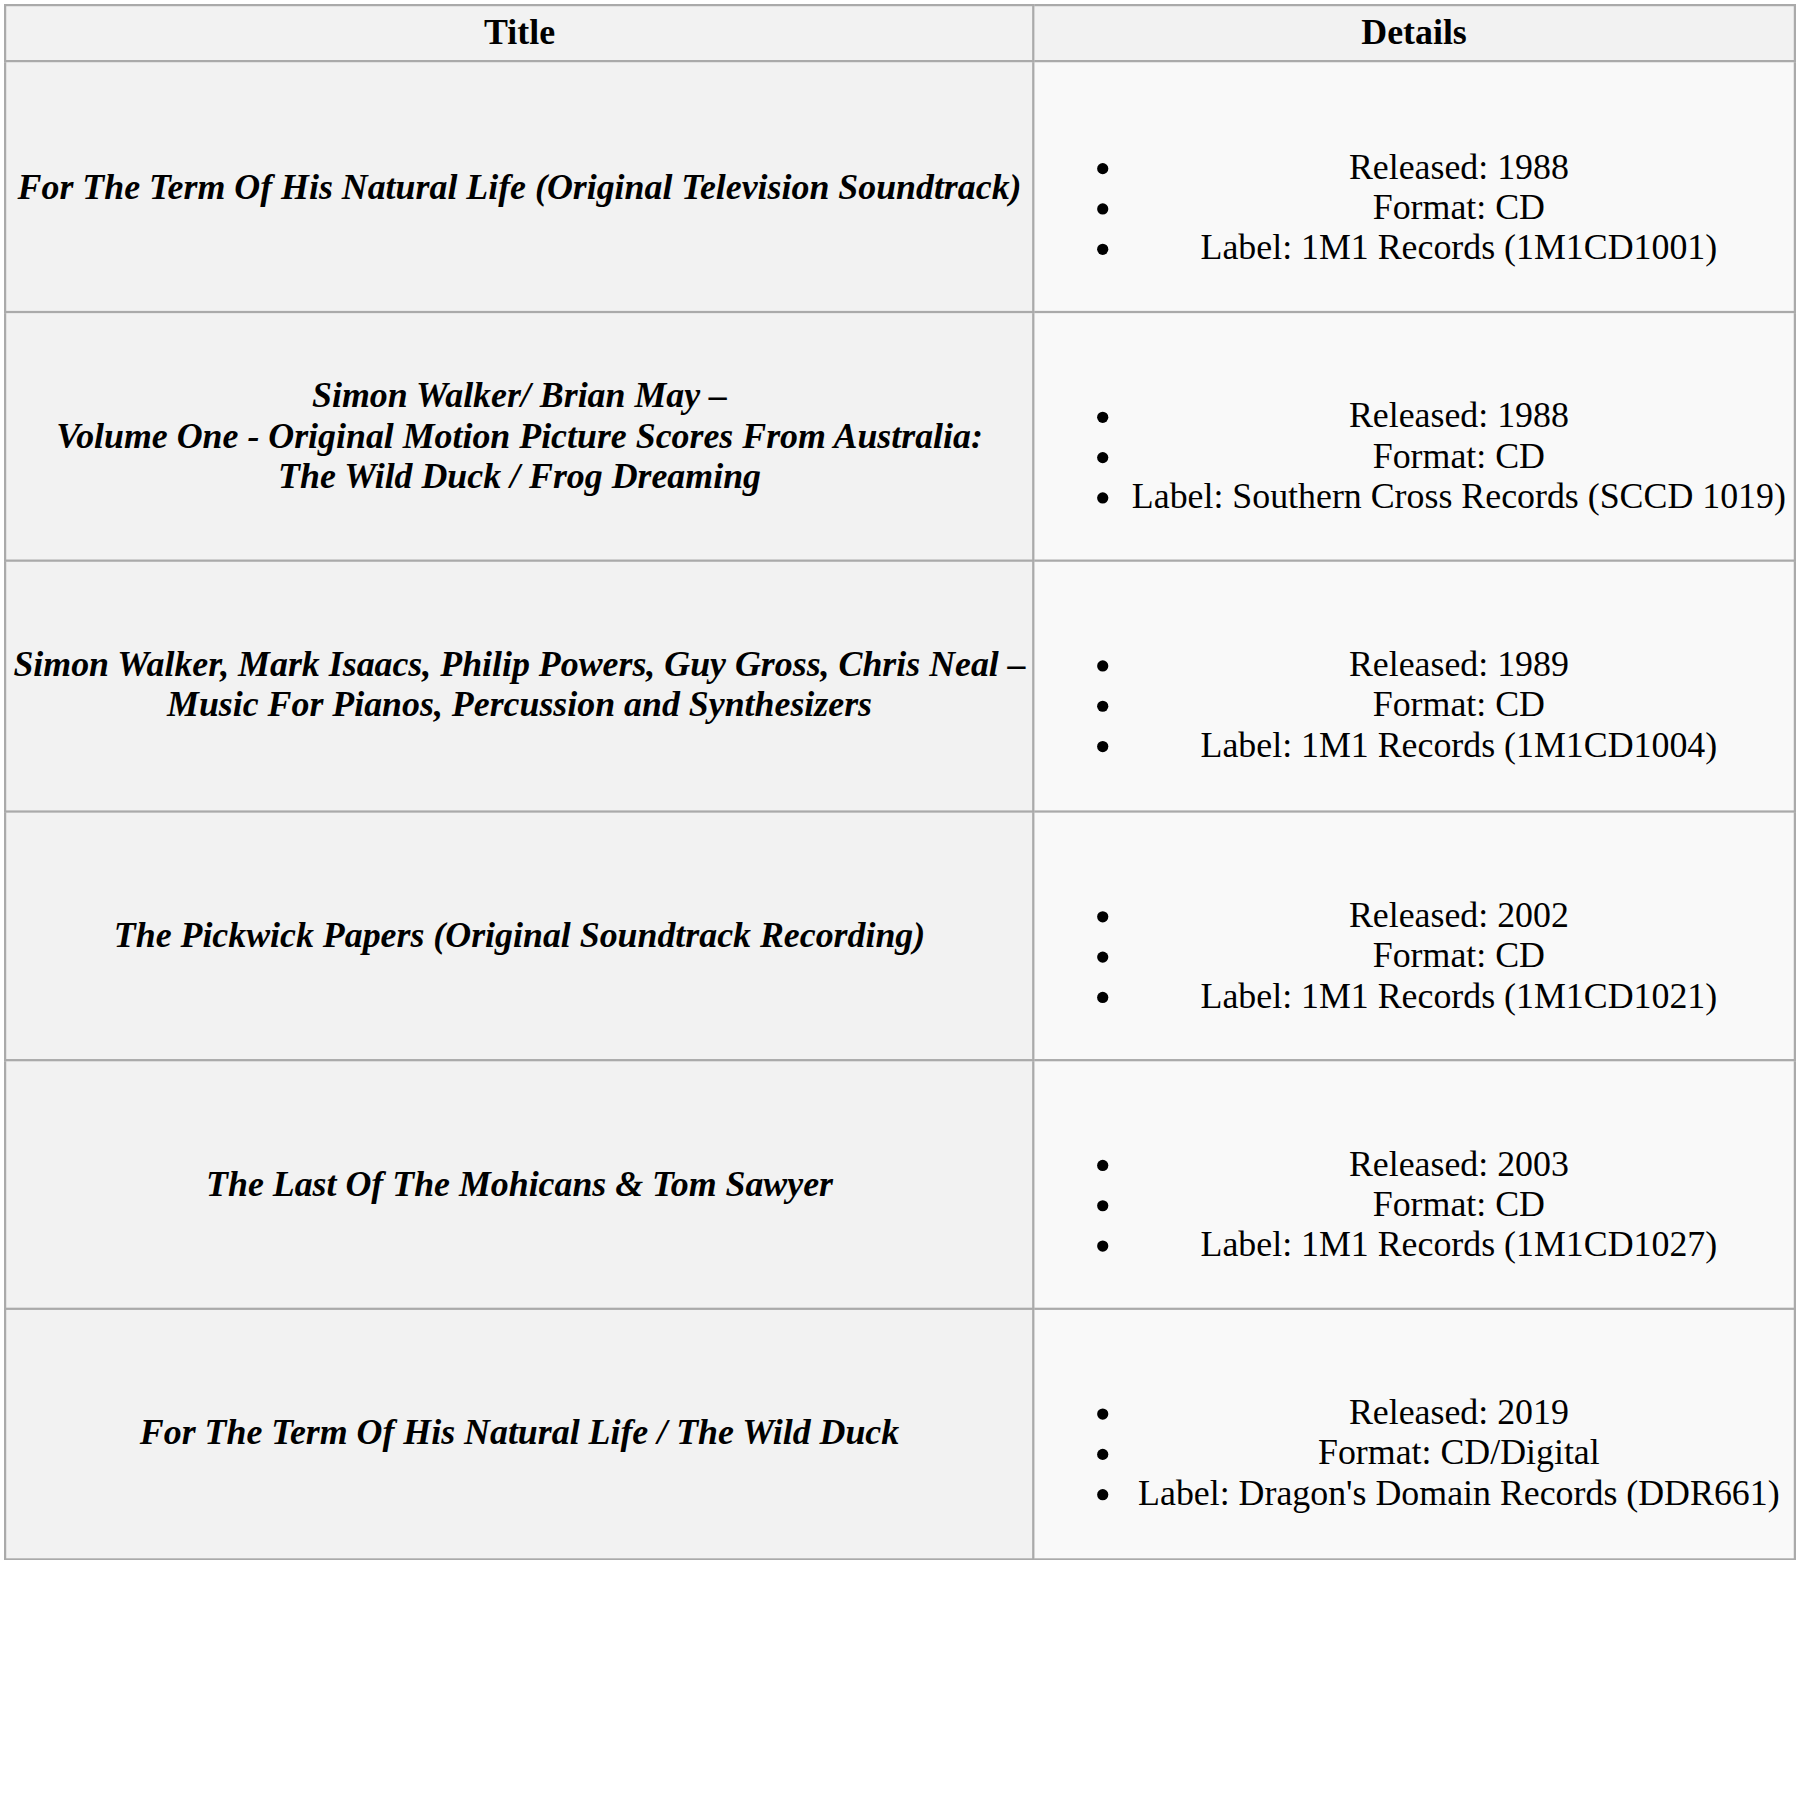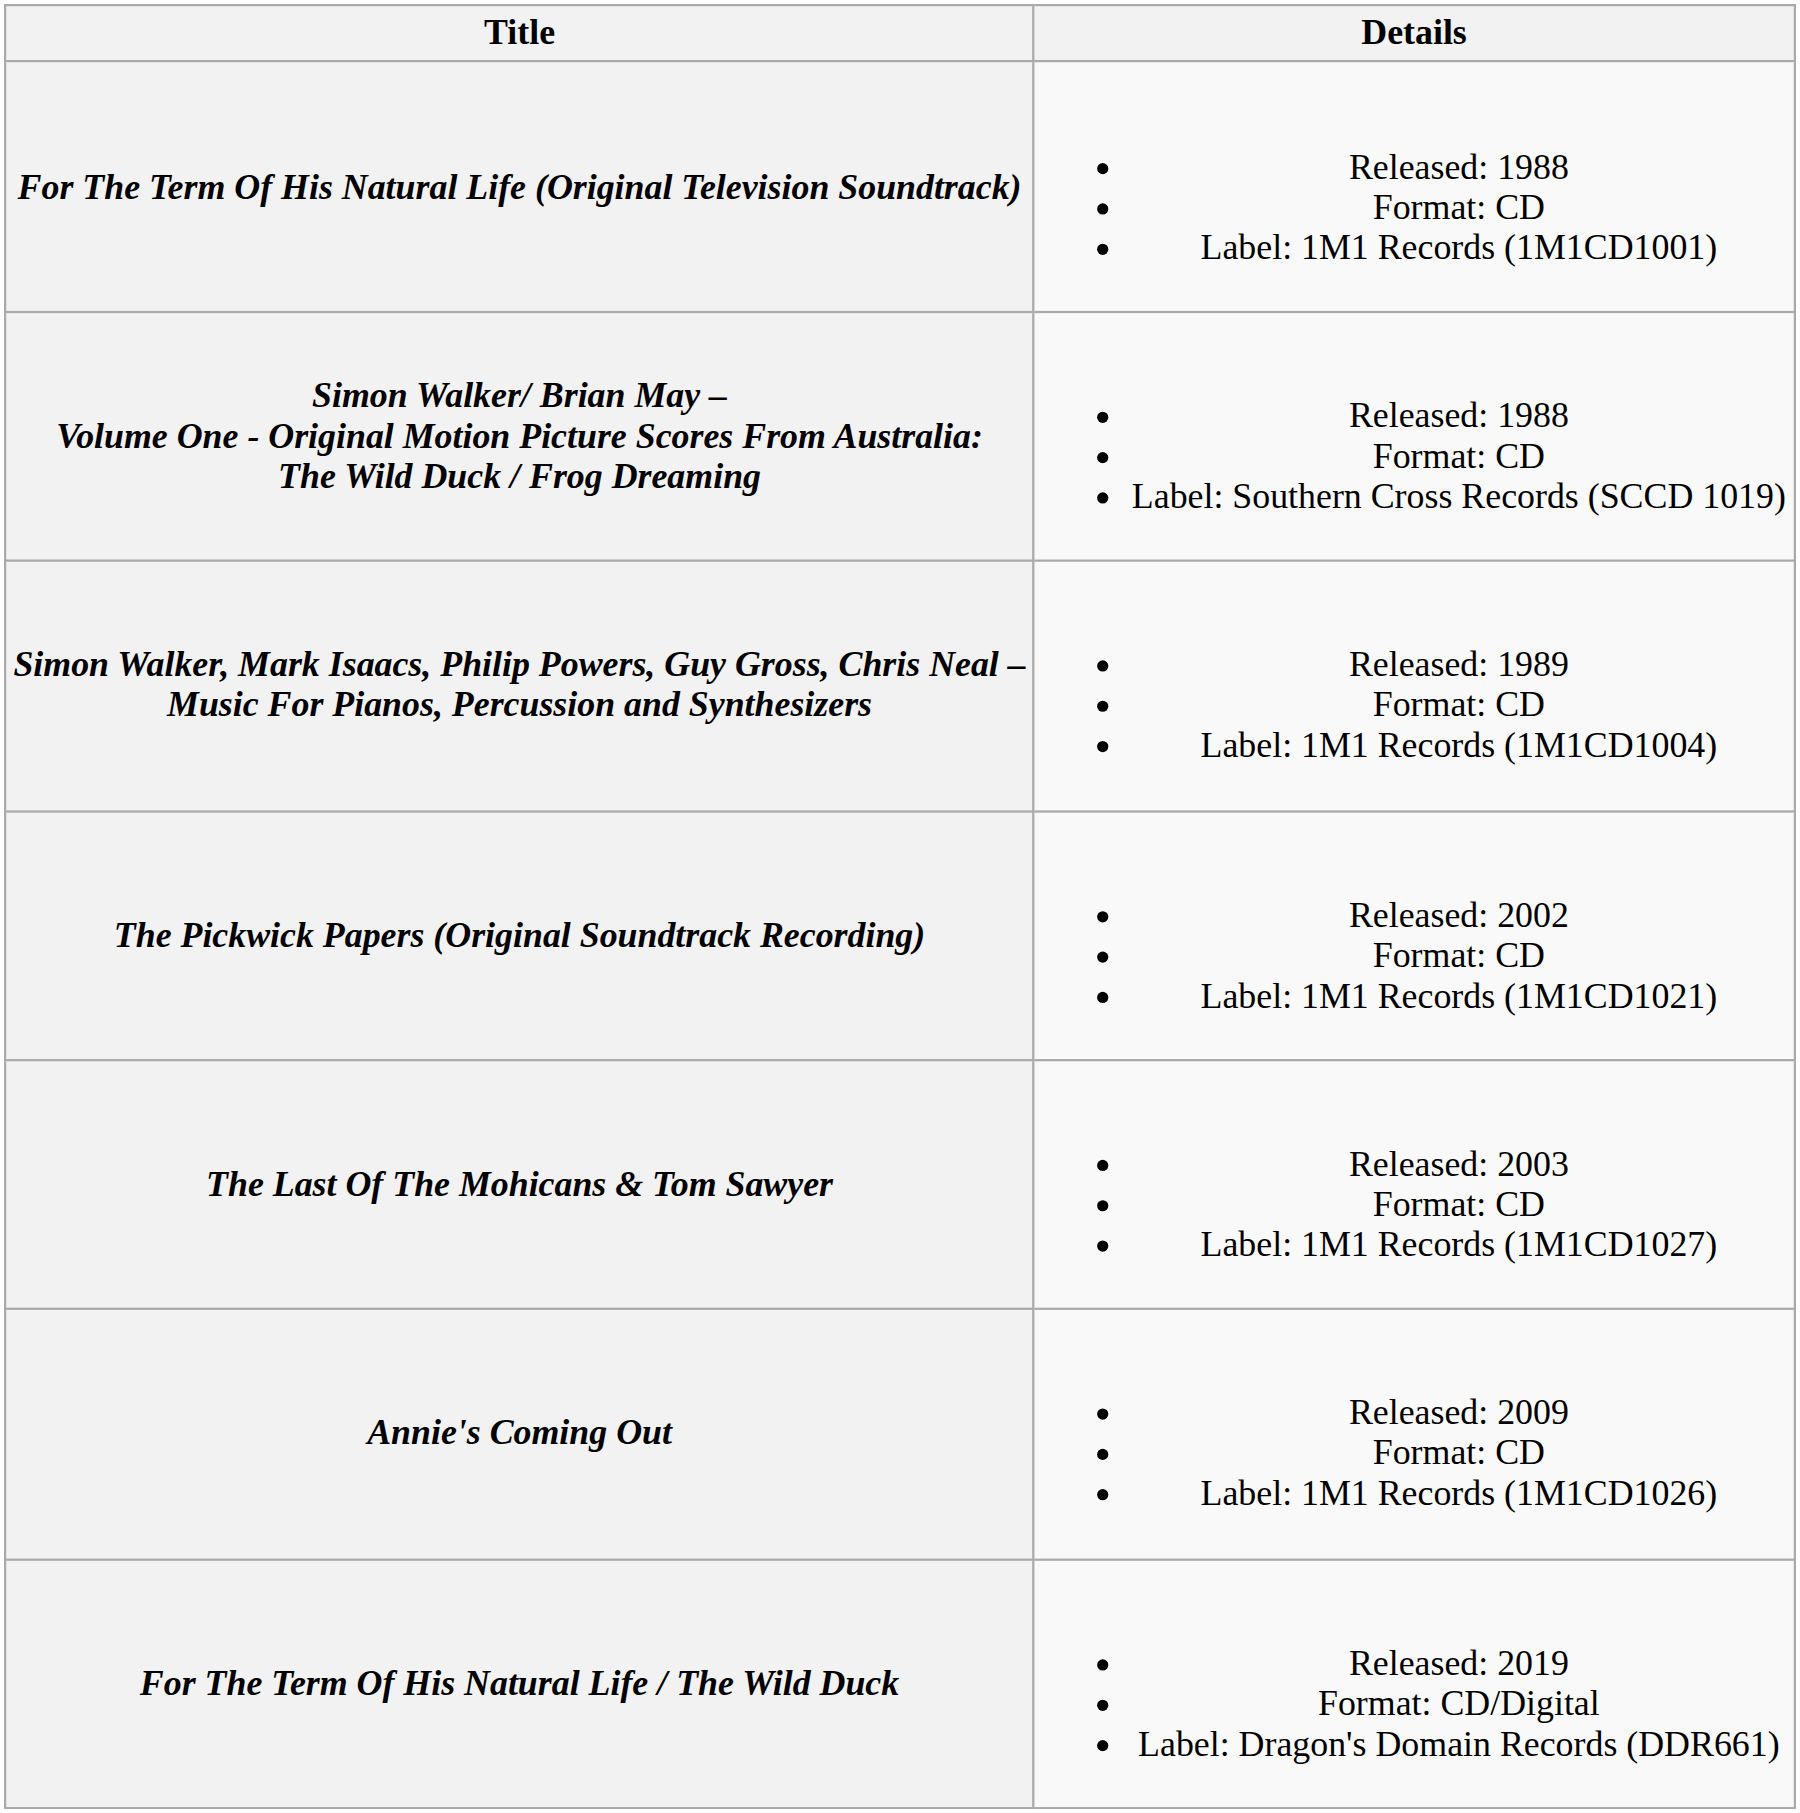+ row: Annie's Coming Out | Released: 2009 Format: CD Label: 1M1 Records (1M1CD1026)
